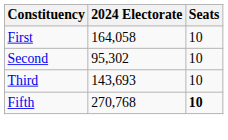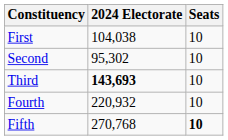First | 2024 Electorate: 164,058 -> 104,038
Third | 2024 Electorate: normal -> bold
+ row: Fourth | 220,932 | 10
